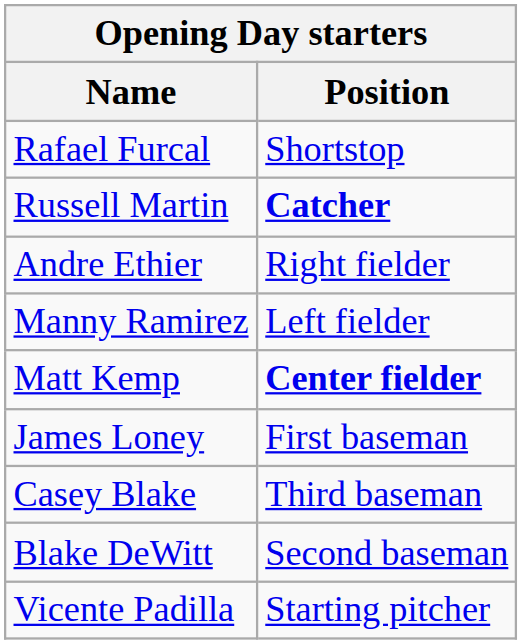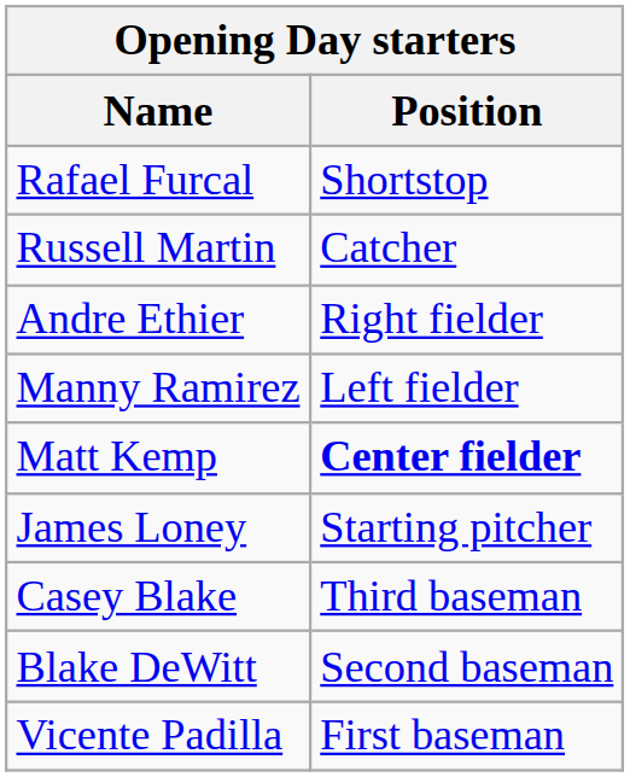Russell Martin | Position: bold -> normal
James Loney | Position: First baseman -> Starting pitcher
Vicente Padilla | Position: Starting pitcher -> First baseman
